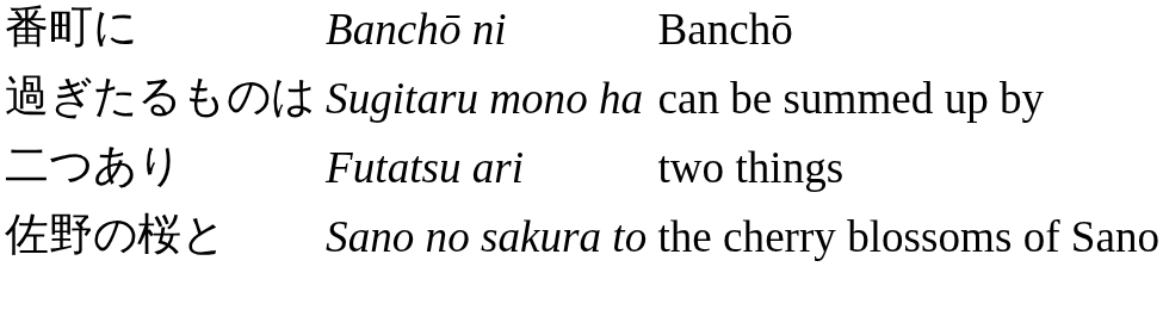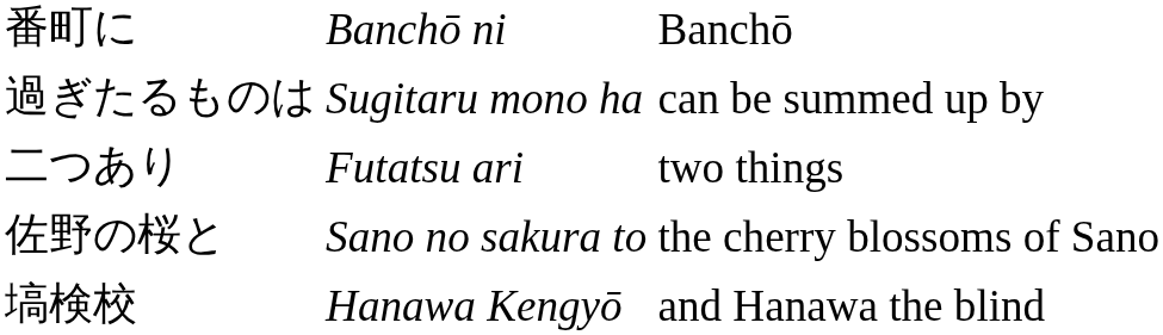+ row: 塙検校 | Hanawa Kengyō | and Hanawa the blind
